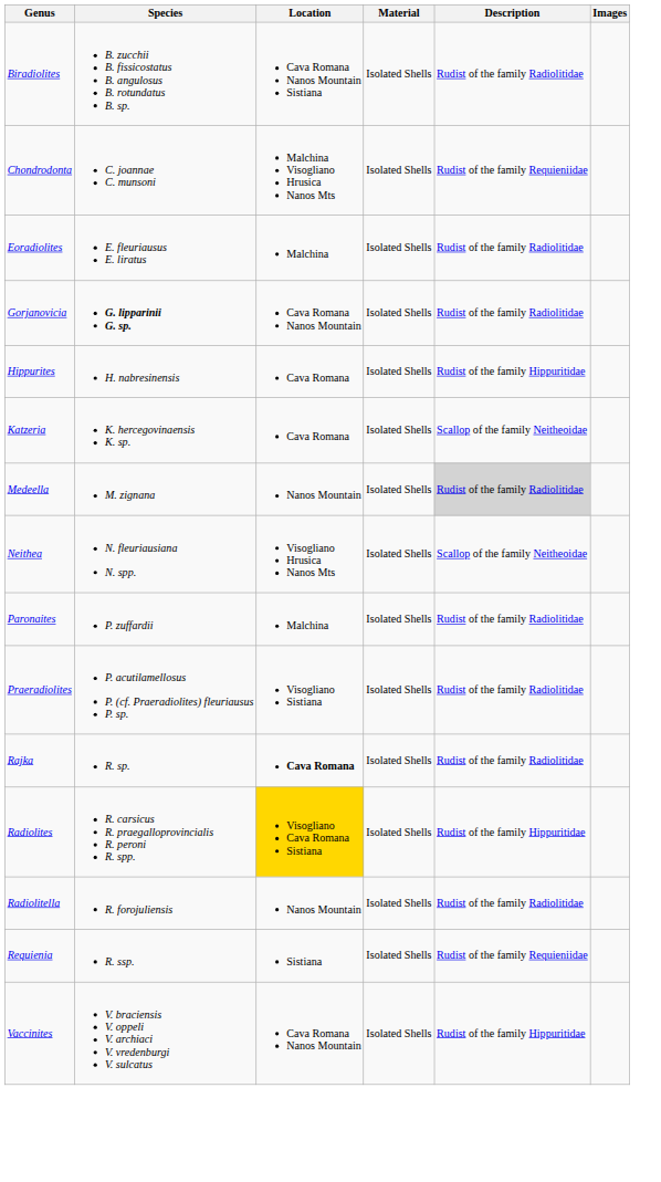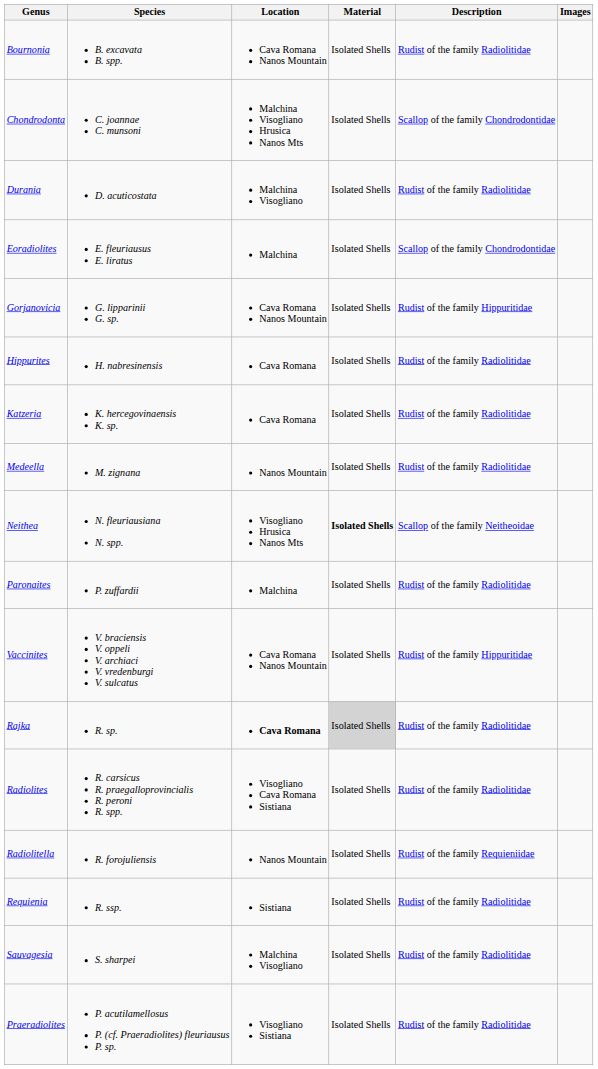- row: Biradiolites | B. zucchii B. fissicostatus B. angulosus B. rotundatus B. sp. | Cava Romana Nanos Mountain Sistiana | Isolated Shells | Rudist of the family Radiolitidae
+ row: Bournonia | B. excavata B. spp. | Cava Romana Nanos Mountain | Isolated Shells | Rudist of the family Radiolitidae
Chondrodonta | Description: Rudist of the family Requieniidae -> Scallop of the family Chondrodontidae
+ row: Durania | D. acuticostata | Malchina Visogliano | Isolated Shells | Rudist of the family Radiolitidae
Eoradiolites | Description: Rudist of the family Radiolitidae -> Scallop of the family Chondrodontidae
Gorjanovicia | Species: bold -> normal
Gorjanovicia | Description: Rudist of the family Radiolitidae -> Rudist of the family Hippuritidae
Hippurites | Description: Rudist of the family Hippuritidae -> Rudist of the family Radiolitidae
Katzeria | Description: Scallop of the family Neitheoidae -> Rudist of the family Radiolitidae
Medeella | Description: lightgrey background -> no background
Neithea | Material: normal -> bold
rows swapped: Praeradiolites <-> Vaccinites
Rajka | Material: no background -> lightgrey background
Radiolites | Location: gold background -> no background
Radiolites | Description: Rudist of the family Hippuritidae -> Rudist of the family Radiolitidae
Radiolitella | Description: Rudist of the family Radiolitidae -> Rudist of the family Requieniidae
Requienia | Description: Rudist of the family Requieniidae -> Rudist of the family Radiolitidae
+ row: Sauvagesia | S. sharpei | Malchina Visogliano | Isolated Shells | Rudist of the family Radiolitidae
